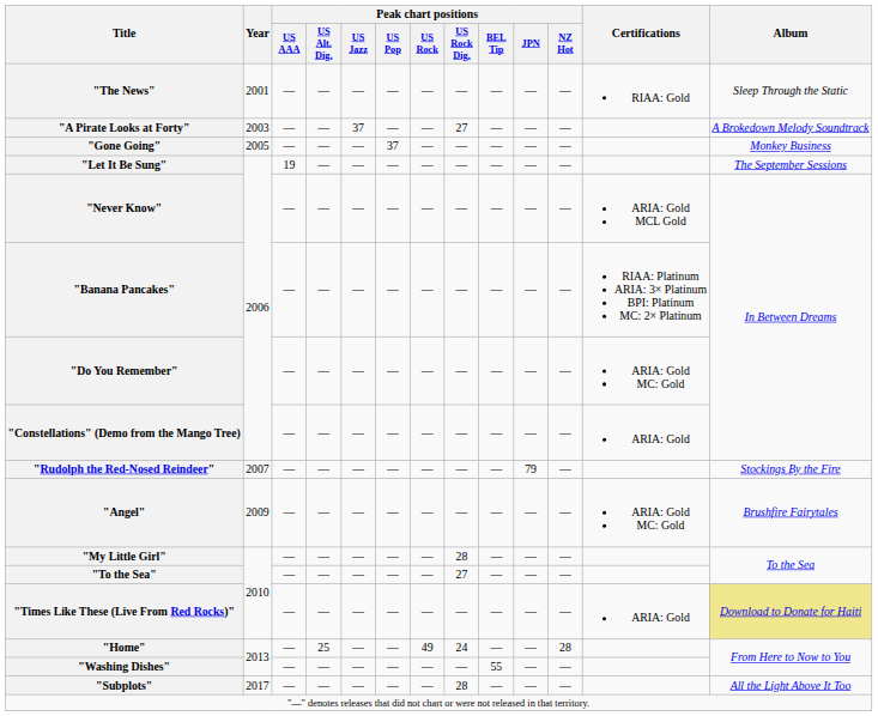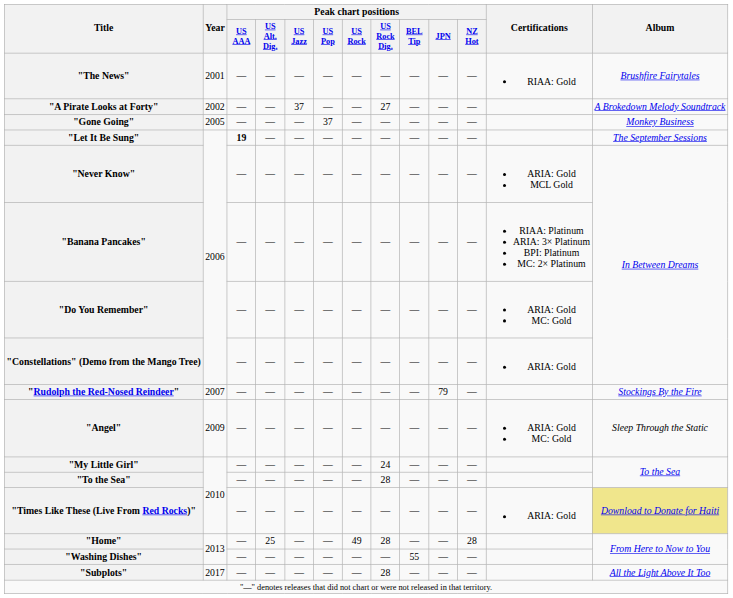"The News" | Album: Sleep Through the Static -> Brushfire Fairytales
"A Pirate Looks at Forty" | Year: 2003 -> 2002
"Let It Be Sung" | Peak chart positions / US AAA: normal -> bold
"Angel" | Album: Brushfire Fairytales -> Sleep Through the Static
"My Little Girl" | Peak chart positions / US Rock Dig.: 28 -> 24
"To the Sea" | Peak chart positions / US Rock Dig.: 27 -> 28
"Home" | Peak chart positions / US Rock Dig.: 24 -> 28
